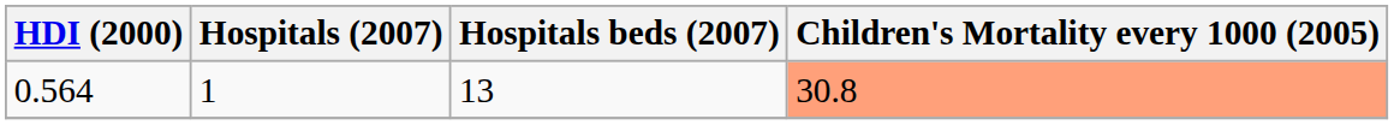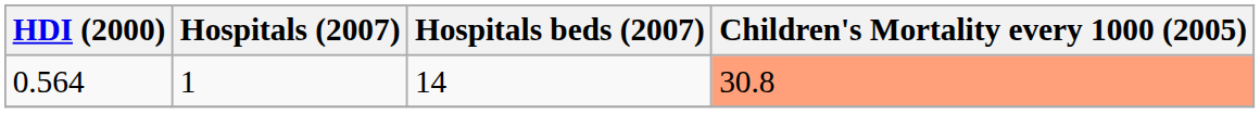0.564 | Hospitals beds (2007): 13 -> 14
